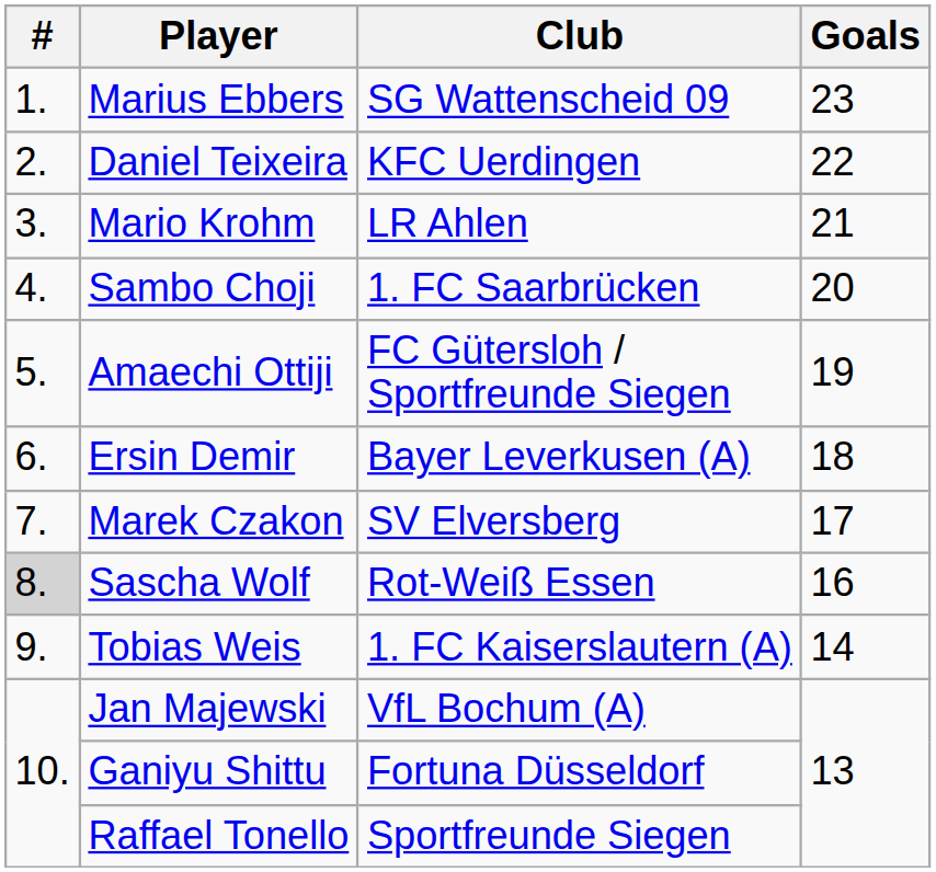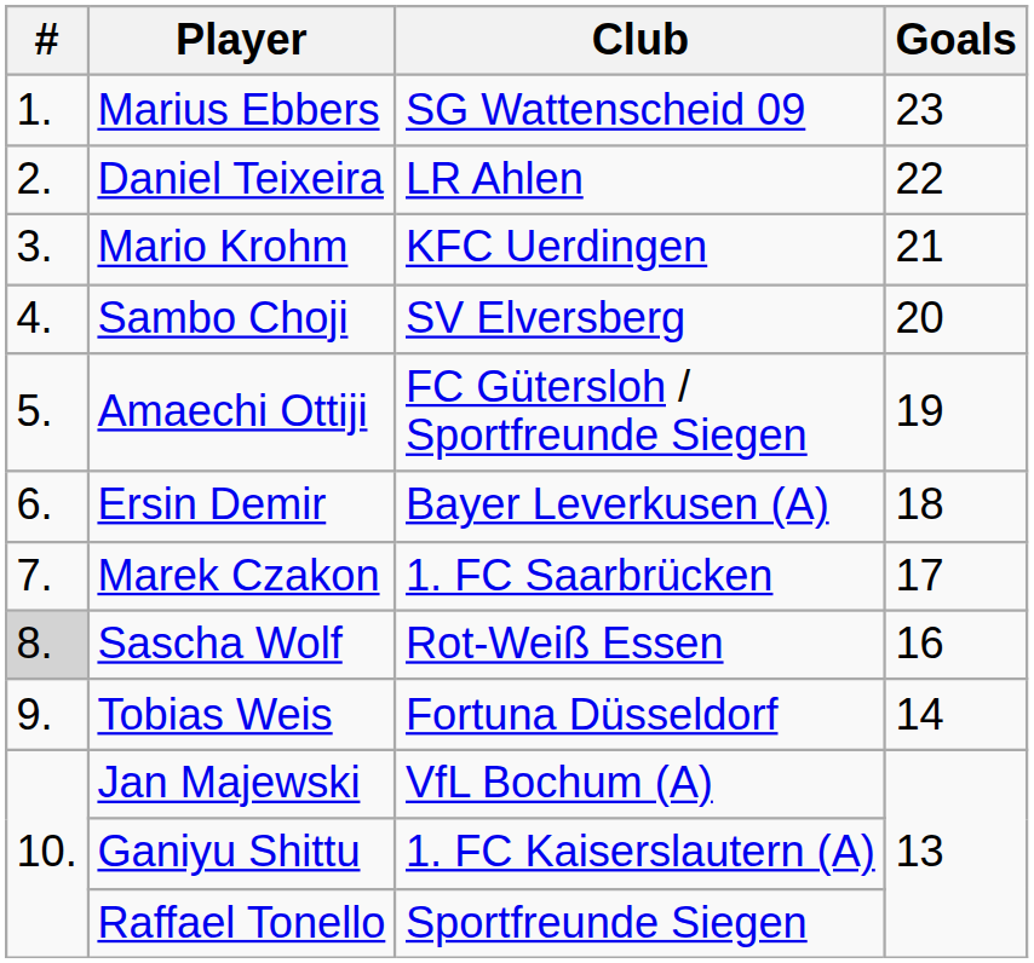Daniel Teixeira | Club: KFC Uerdingen -> LR Ahlen
Mario Krohm | Club: LR Ahlen -> KFC Uerdingen
Sambo Choji | Club: 1. FC Saarbrücken -> SV Elversberg
Marek Czakon | Club: SV Elversberg -> 1. FC Saarbrücken
Tobias Weis | Club: 1. FC Kaiserslautern (A) -> Fortuna Düsseldorf
Ganiyu Shittu | Club: Fortuna Düsseldorf -> 1. FC Kaiserslautern (A)
